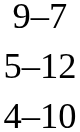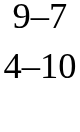- row: 5–12
